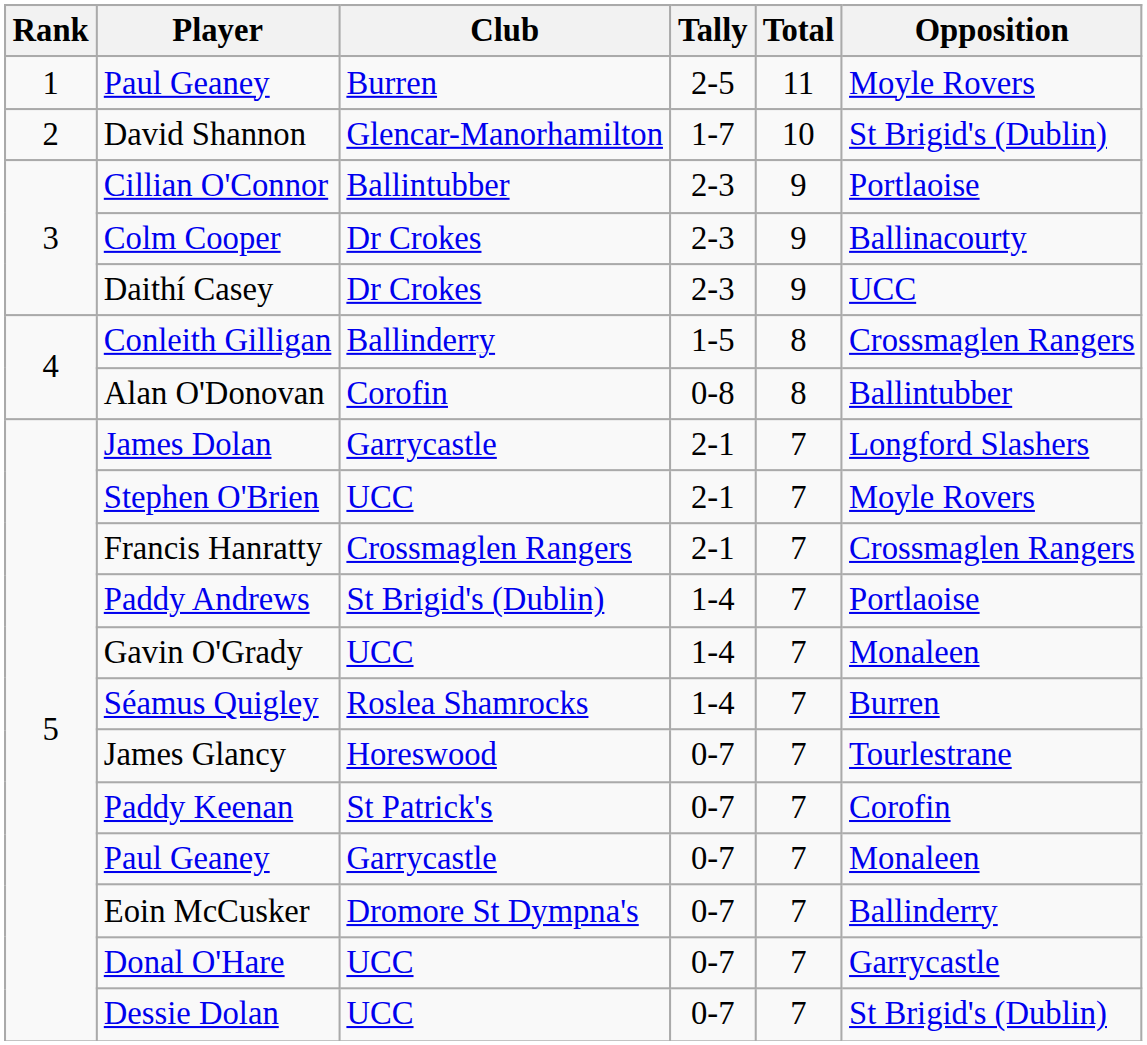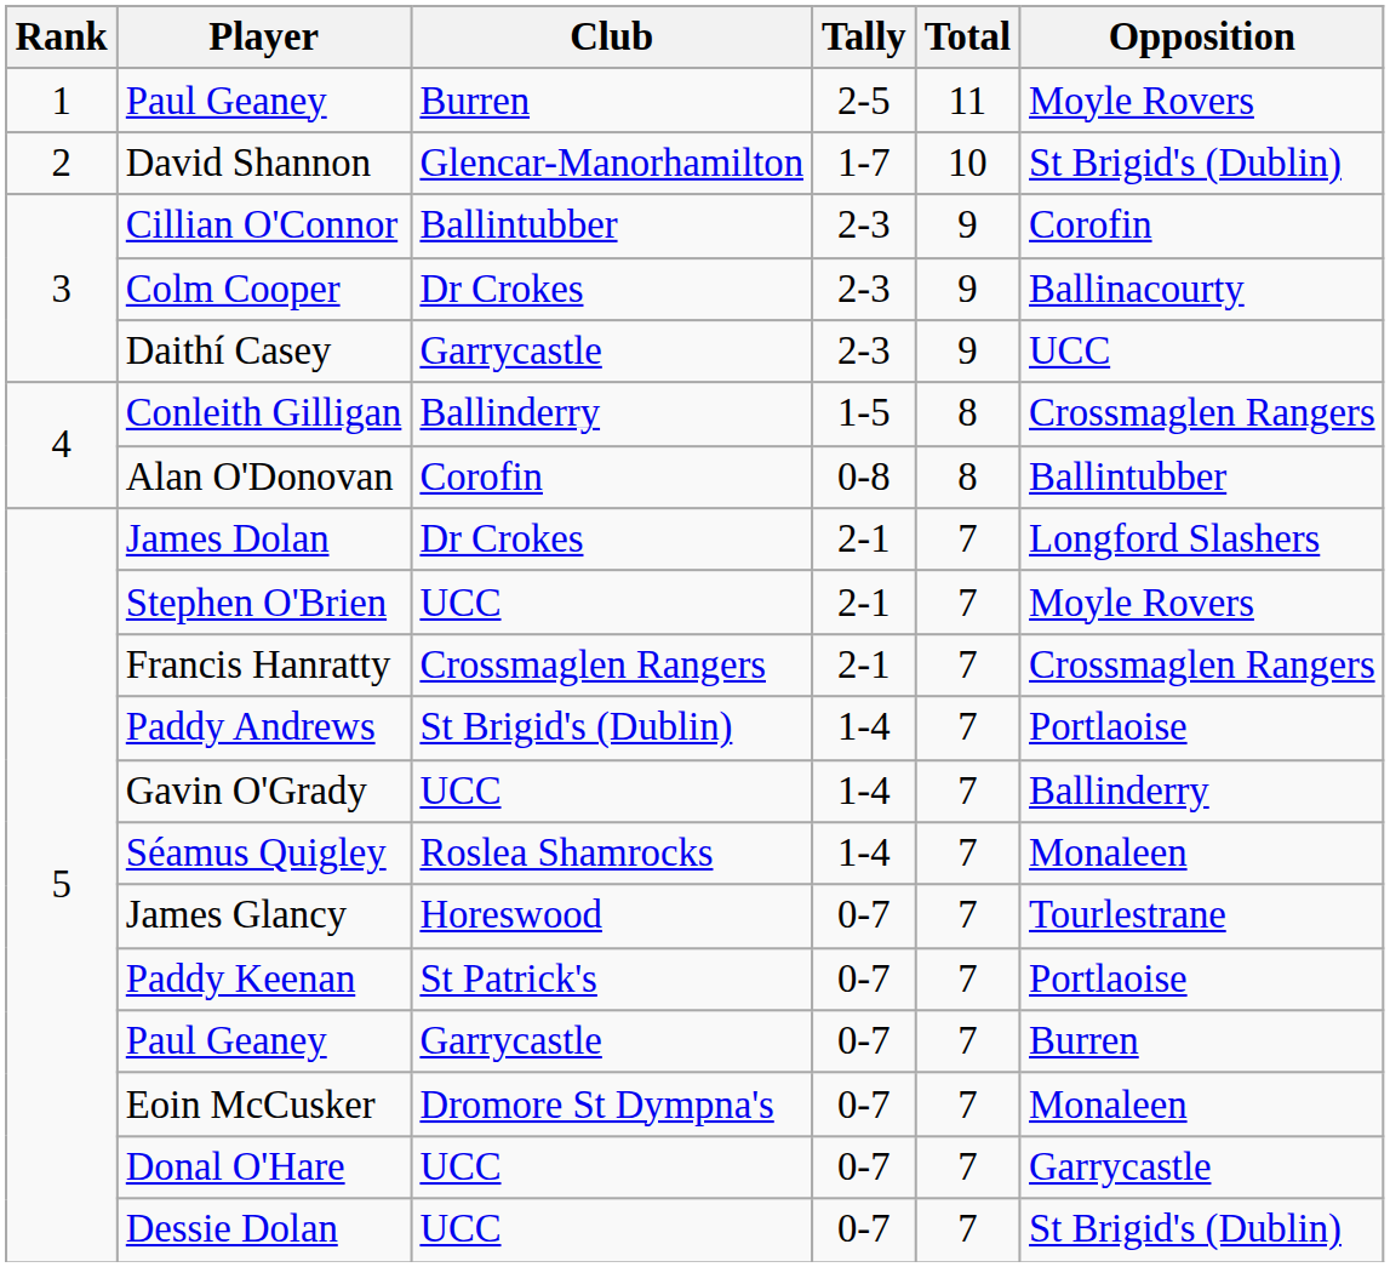Cillian O'Connor | Opposition: Portlaoise -> Corofin
Daithí Casey | Club: Dr Crokes -> Garrycastle
James Dolan | Club: Garrycastle -> Dr Crokes
Gavin O'Grady | Opposition: Monaleen -> Ballinderry
Séamus Quigley | Opposition: Burren -> Monaleen
Paddy Keenan | Opposition: Corofin -> Portlaoise
Paul Geaney / 0-7 | Opposition: Monaleen -> Burren
Eoin McCusker | Opposition: Ballinderry -> Monaleen
